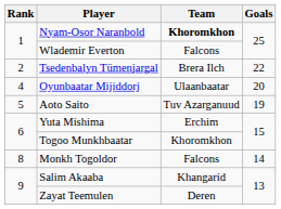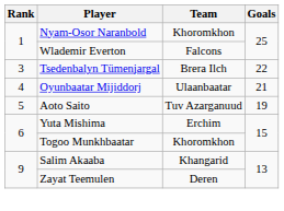Nyam-Osor Naranbold | Team: bold -> normal
Tsedenbalyn Tümenjargal | Rank: 2 -> 3
Oyunbaatar Mijiddorj | Goals: 20 -> 21
- row: 8 | Monkh Togoldor | Falcons | 14
